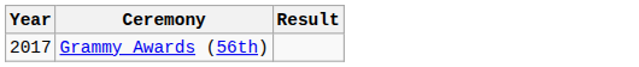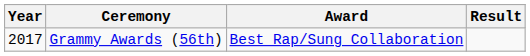+ column: Award | Best Rap/Sung Collaboration
